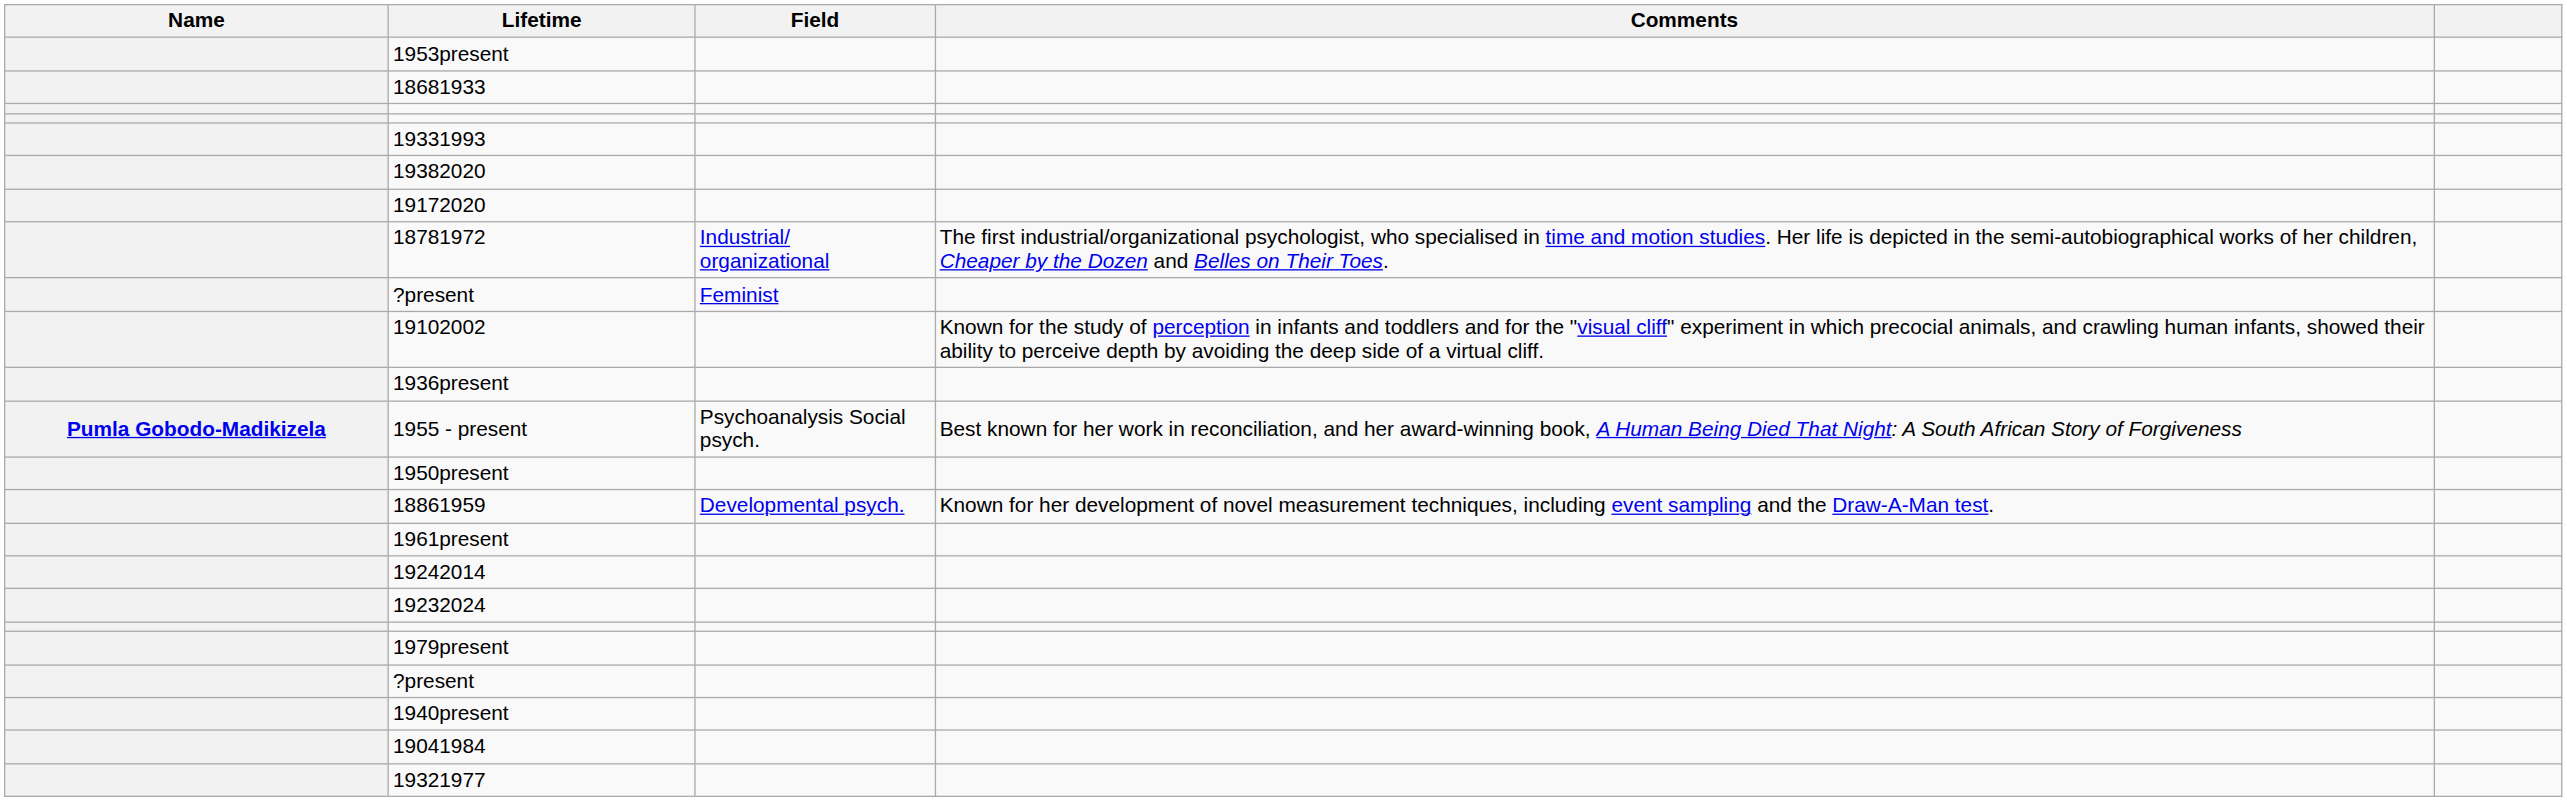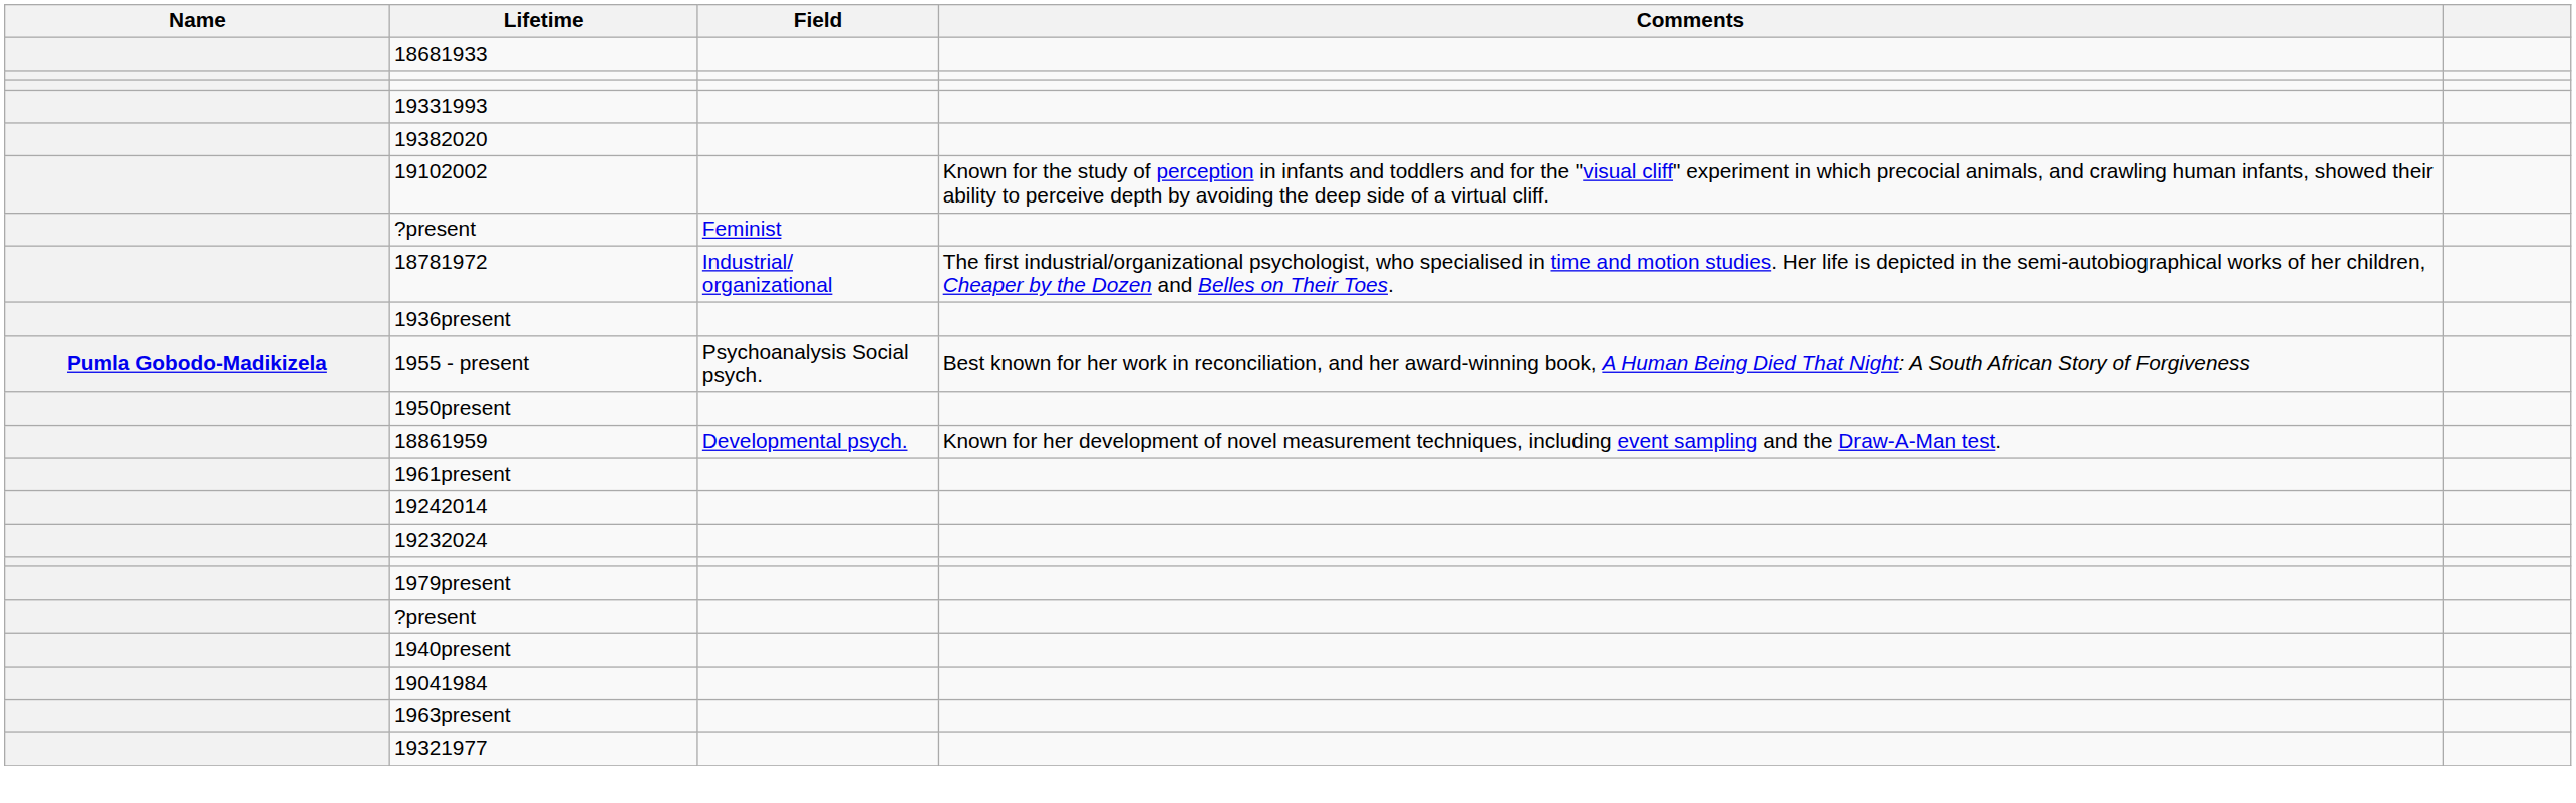- row: 1953present
- row: 19172020
rows swapped: 19102002 <-> 18781972
+ row: 1963present
